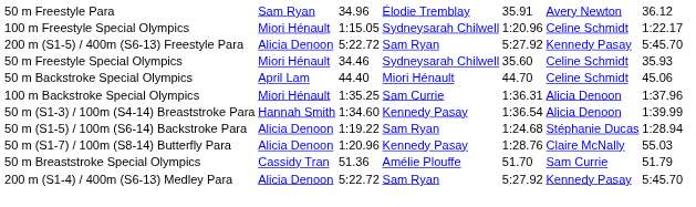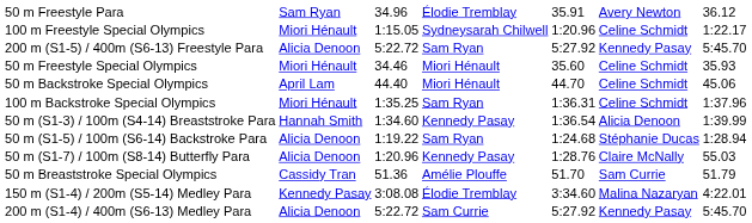50 m Freestyle Special Olympics | column 4: Sydneysarah Chilwell -> Miori Hénault
100 m Backstroke Special Olympics | column 4: Sam Currie -> Sam Ryan
100 m Backstroke Special Olympics | column 6: Alicia Denoon -> Celine Schmidt
+ row: 150 m (S1-4) / 200m (S5-14) Medley Para | Kennedy Pasay | 3:08.08 | Élodie Tremblay | 3:34.60 | Malina Nazaryan | 4:22.01
200 m (S1-4) / 400m (S6-13) Medley Para | column 4: Sam Ryan -> Sam Currie
